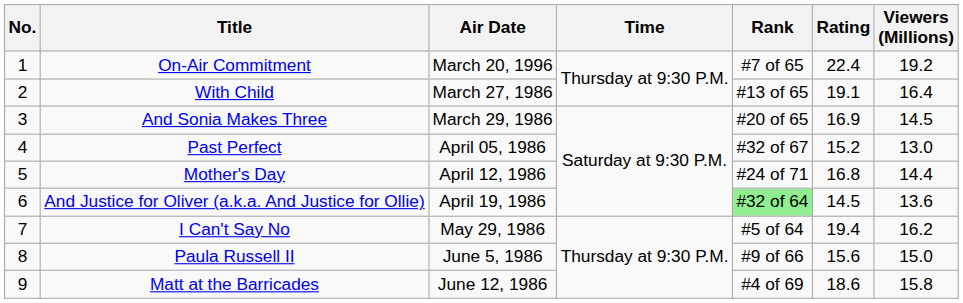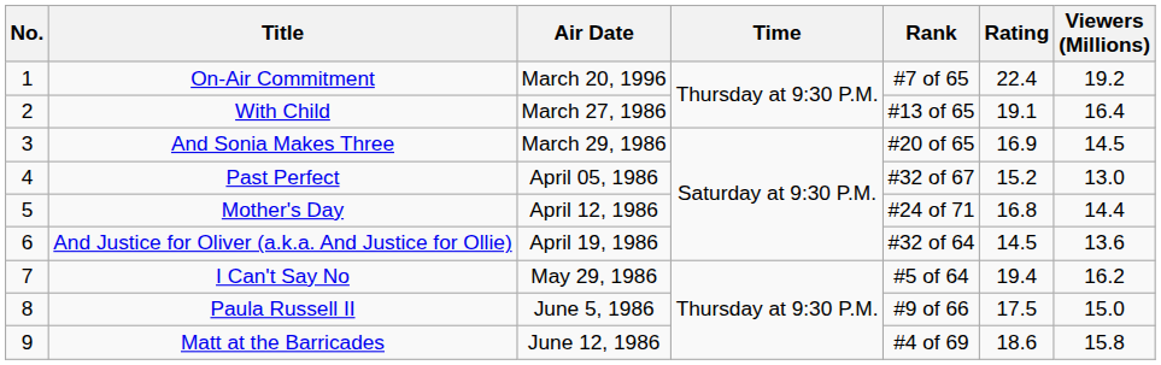And Justice for Oliver (a.k.a. And Justice for Ollie) | Rank: lightgreen background -> no background
Paula Russell II | Rating: 15.6 -> 17.5
